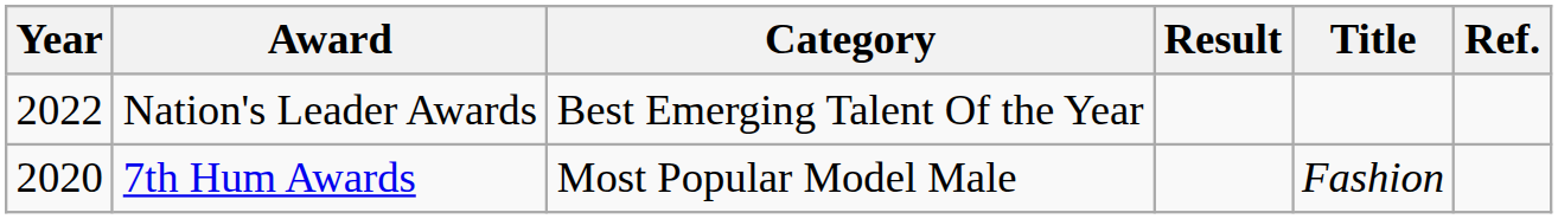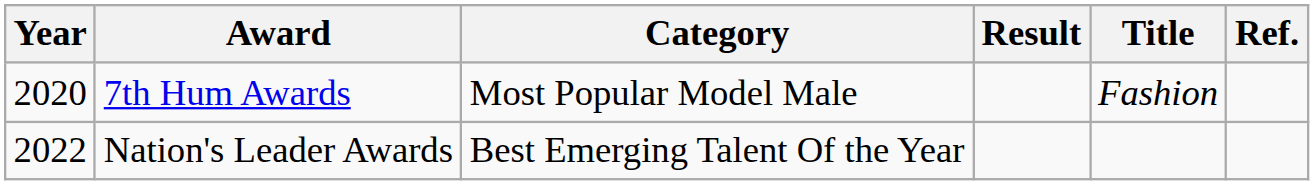rows swapped: 7th Hum Awards <-> Nation's Leader Awards
